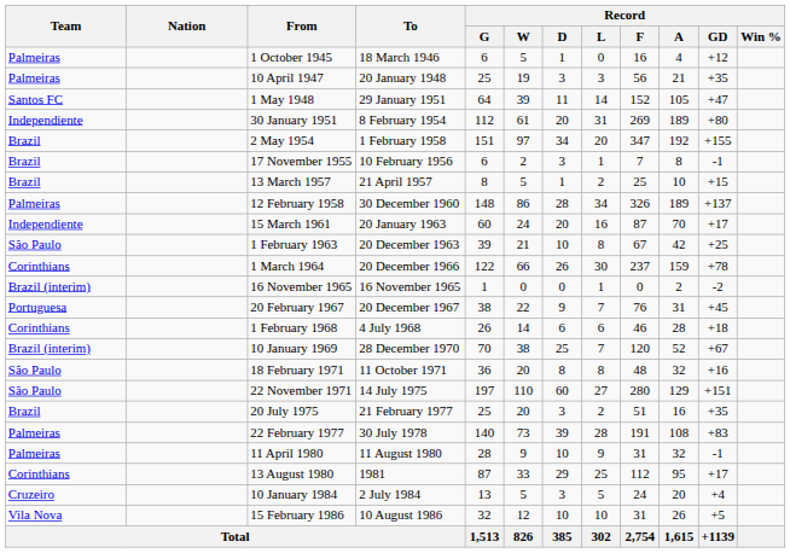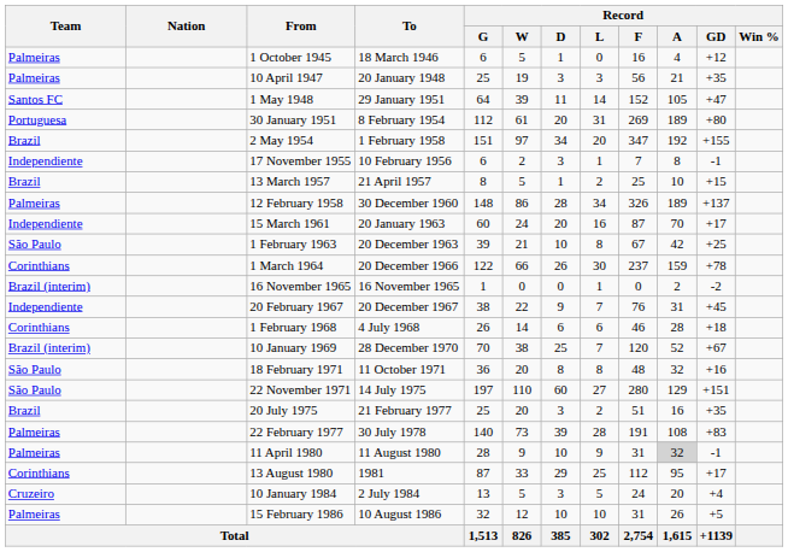30 January 1951 | Team: Independiente -> Portuguesa
17 November 1955 | Team: Brazil -> Independiente
20 February 1967 | Team: Portuguesa -> Independiente
11 April 1980 | Record / A: no background -> lightgrey background
15 February 1986 | Team: Vila Nova -> Palmeiras
